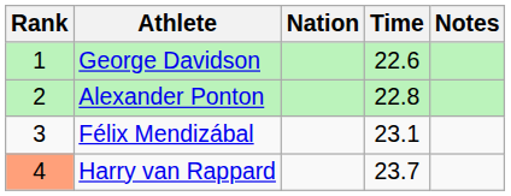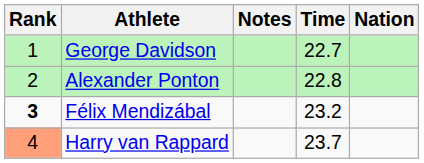columns swapped: Nation <-> Notes
George Davidson | Time: 22.6 -> 22.7
Félix Mendizábal | Rank: normal -> bold
Félix Mendizábal | Time: 23.1 -> 23.2
